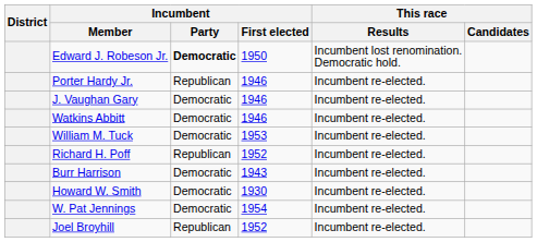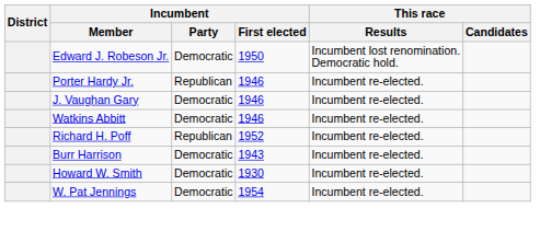Edward J. Robeson Jr. | Incumbent / Party: bold -> normal
- row: William M. Tuck | Democratic | 1953 | Incumbent re-elected.
- row: Joel Broyhill | Republican | 1952 | Incumbent re-elected.
